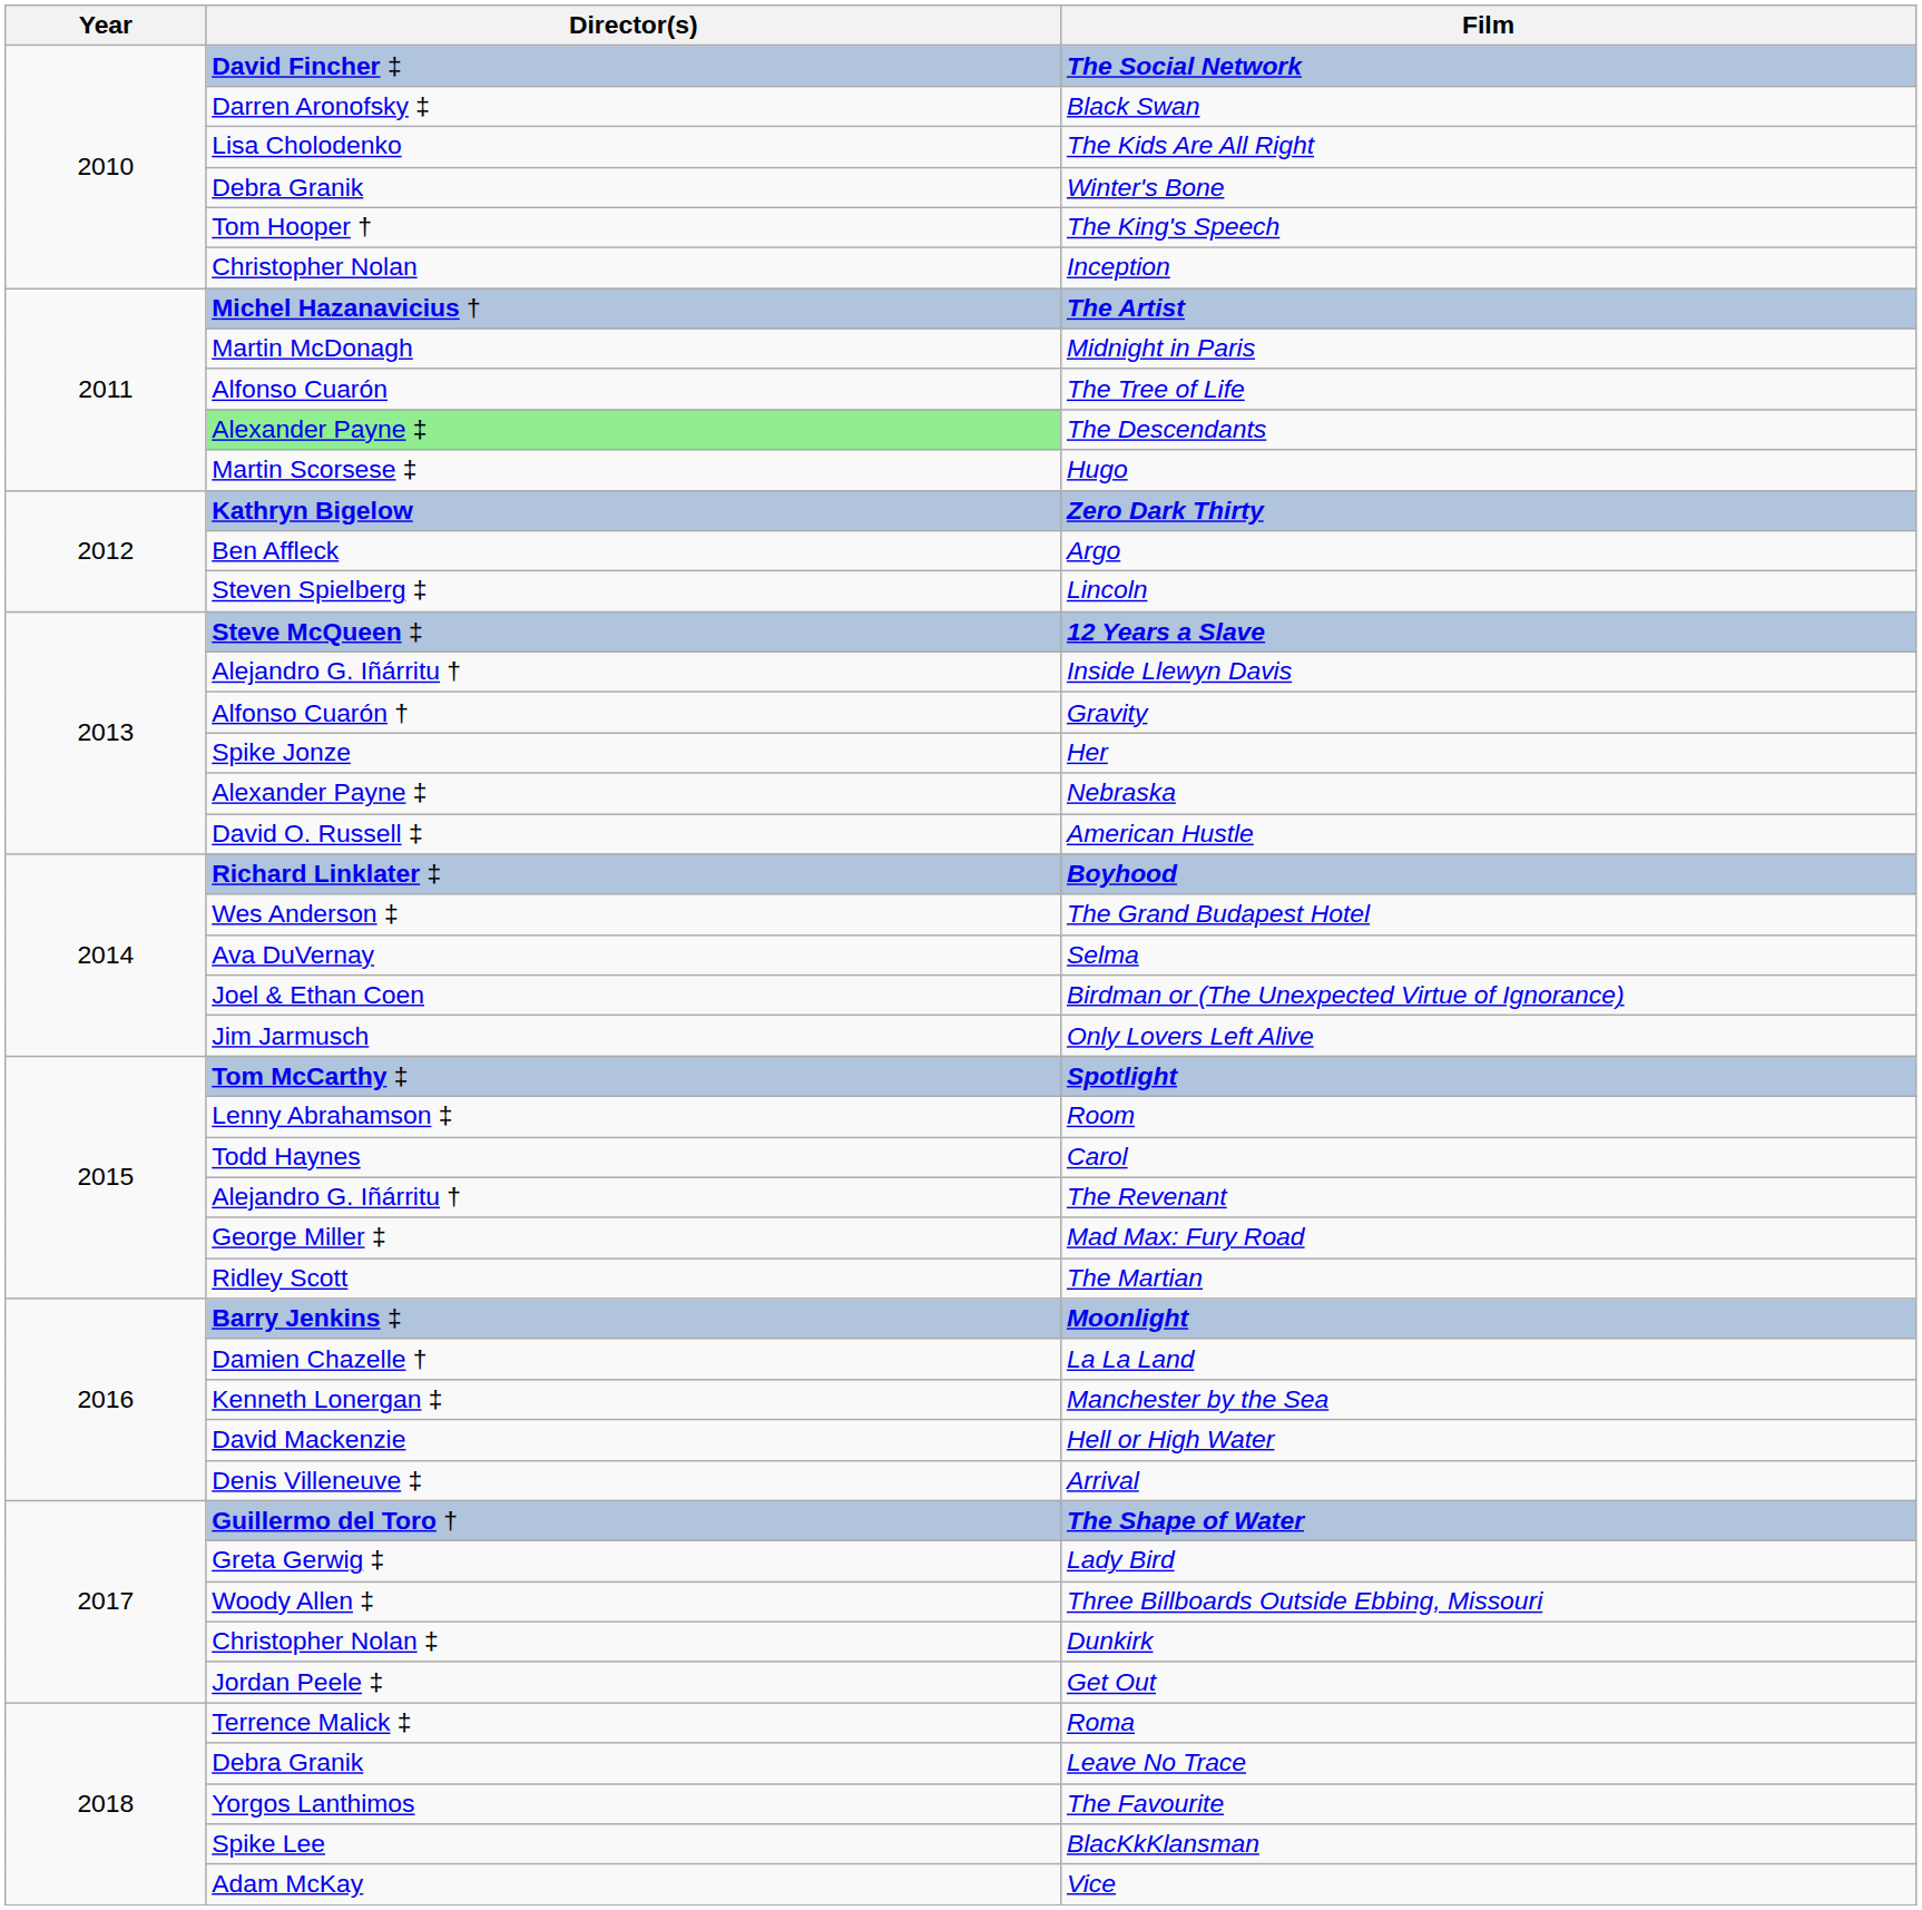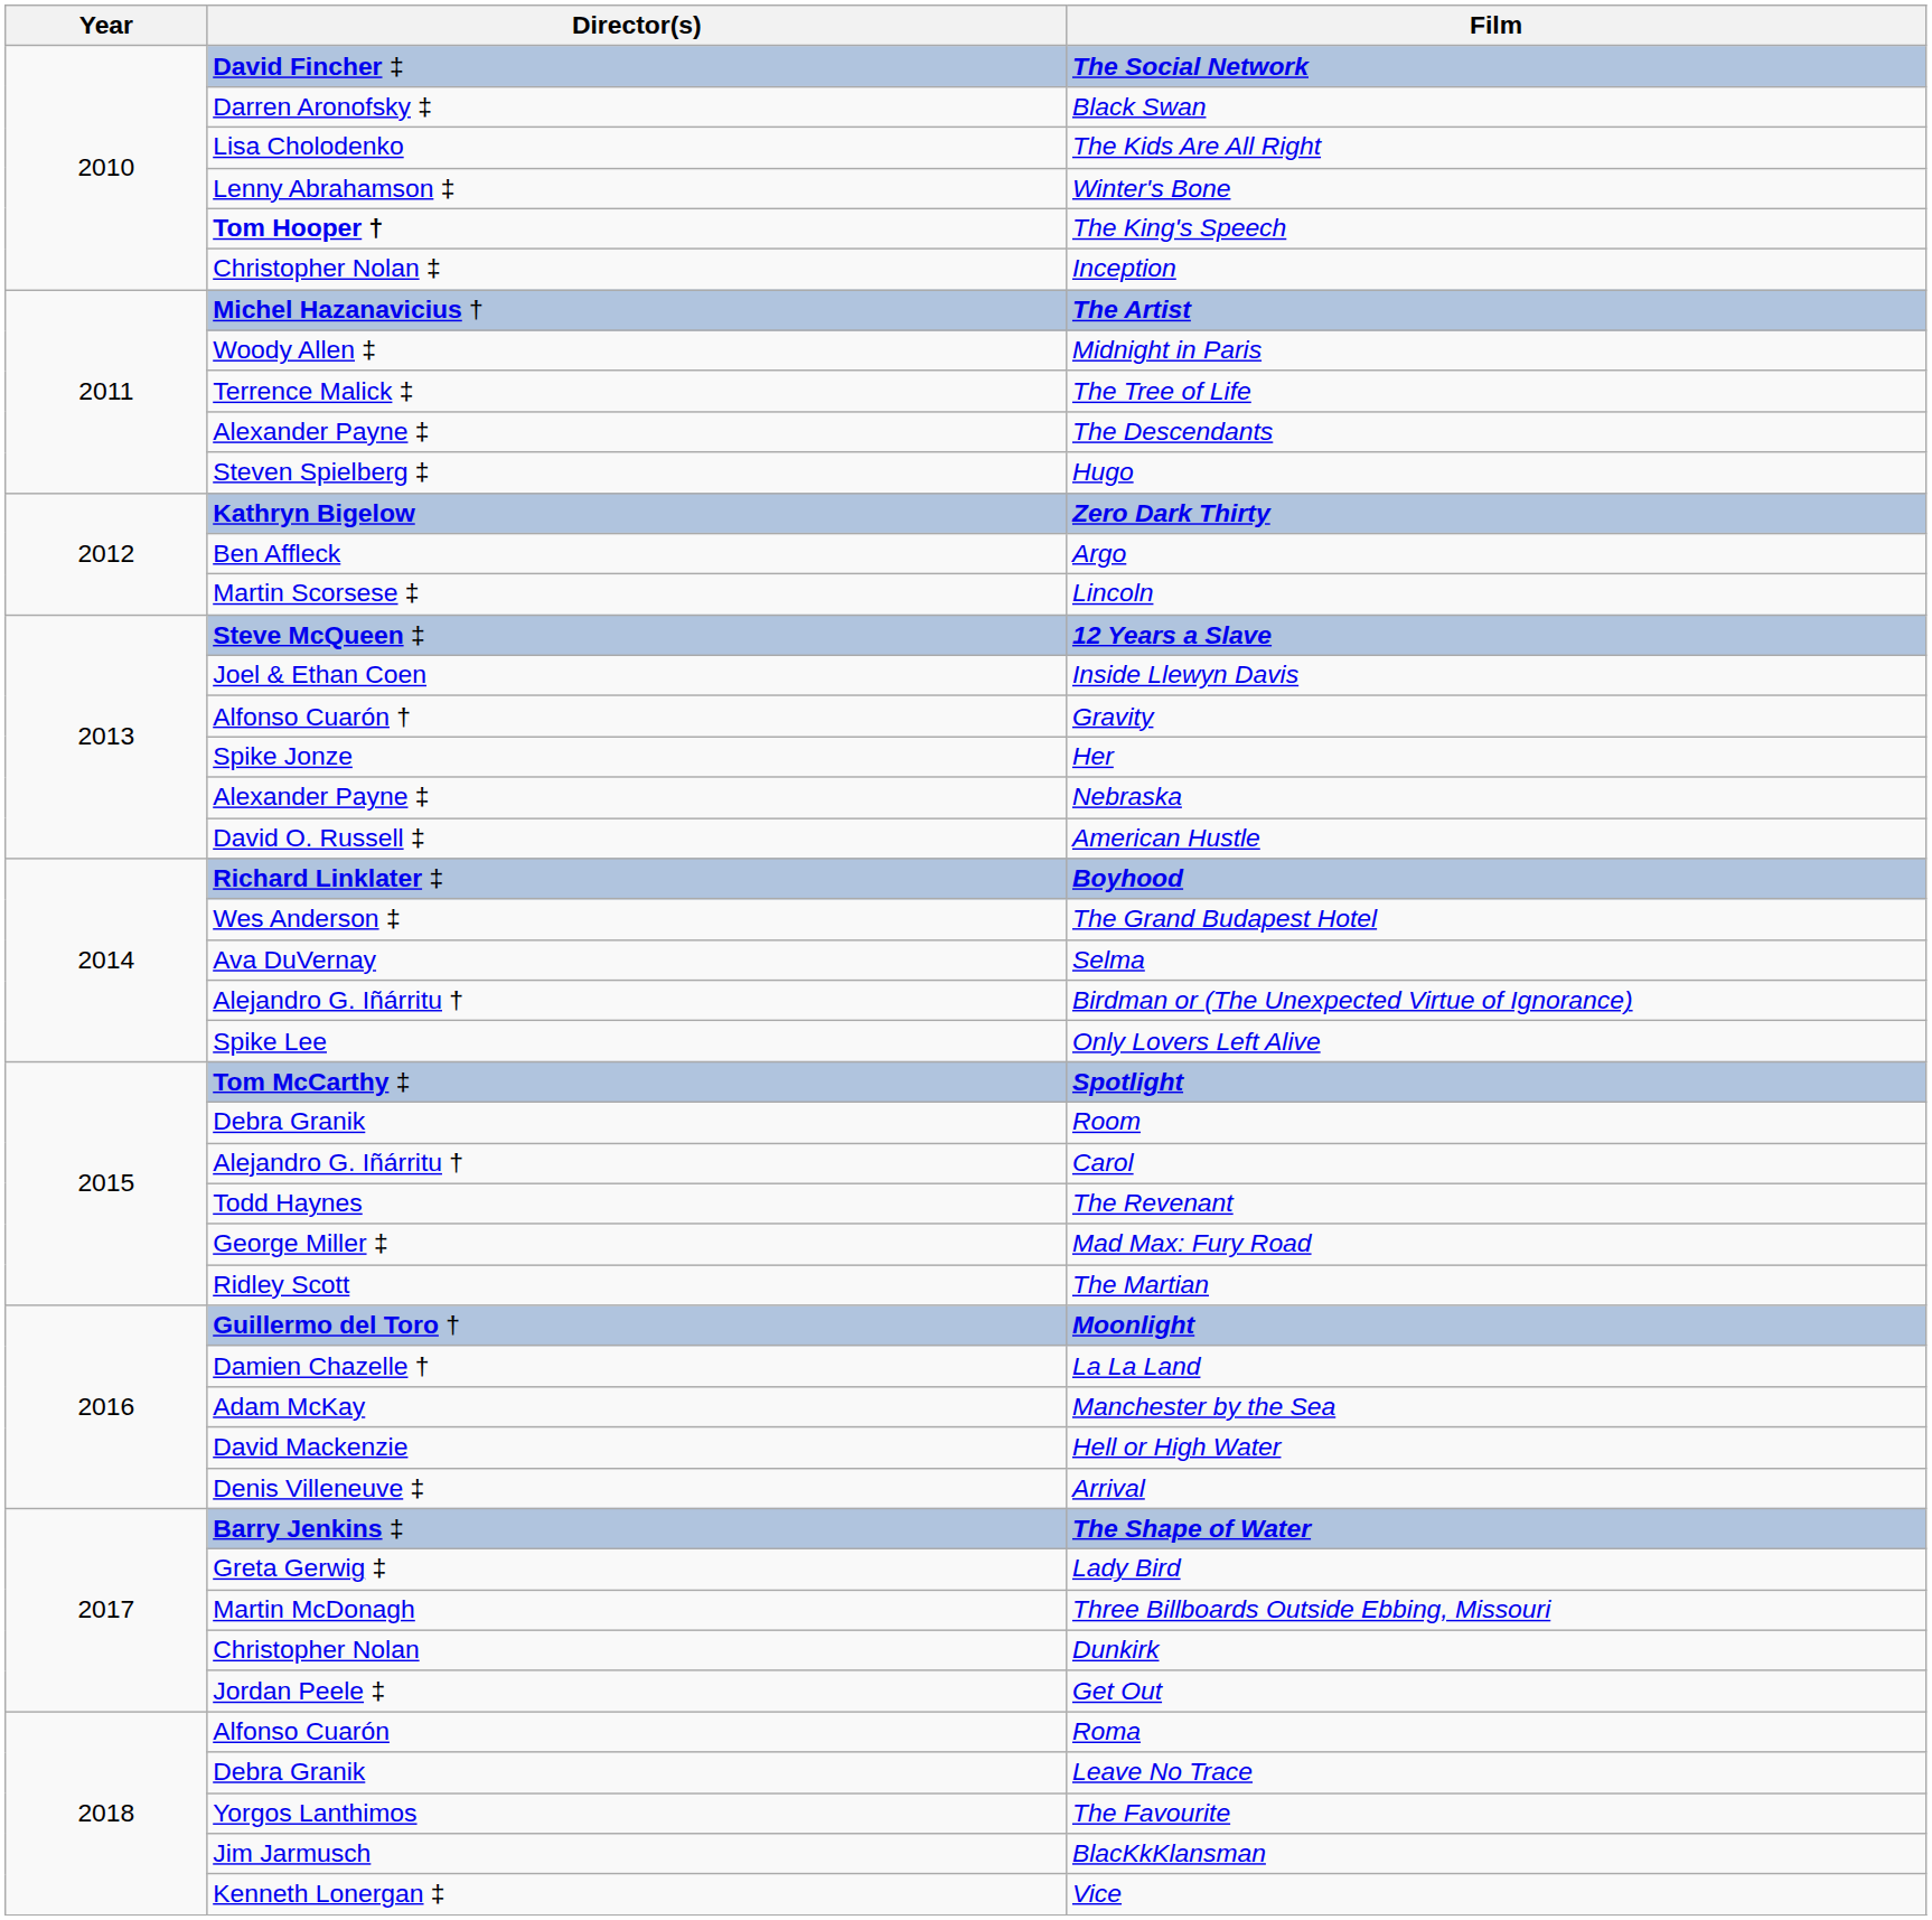Winter's Bone | Director(s): Debra Granik -> Lenny Abrahamson ‡
The King's Speech | Director(s): normal -> bold
Inception | Director(s): Christopher Nolan -> Christopher Nolan ‡
Midnight in Paris | Director(s): Martin McDonagh -> Woody Allen ‡
The Tree of Life | Director(s): Alfonso Cuarón -> Terrence Malick ‡
The Descendants | Director(s): lightgreen background -> no background
Hugo | Director(s): Martin Scorsese ‡ -> Steven Spielberg ‡
Lincoln | Director(s): Steven Spielberg ‡ -> Martin Scorsese ‡
Inside Llewyn Davis | Director(s): Alejandro G. Iñárritu † -> Joel & Ethan Coen
Birdman or (The Unexpected Virtue of Ignorance) | Director(s): Joel & Ethan Coen -> Alejandro G. Iñárritu †
Only Lovers Left Alive | Director(s): Jim Jarmusch -> Spike Lee
Room | Director(s): Lenny Abrahamson ‡ -> Debra Granik
Carol | Director(s): Todd Haynes -> Alejandro G. Iñárritu †
The Revenant | Director(s): Alejandro G. Iñárritu † -> Todd Haynes
Moonlight | Director(s): Barry Jenkins ‡ -> Guillermo del Toro †
Manchester by the Sea | Director(s): Kenneth Lonergan ‡ -> Adam McKay
The Shape of Water | Director(s): Guillermo del Toro † -> Barry Jenkins ‡
Three Billboards Outside Ebbing, Missouri | Director(s): Woody Allen ‡ -> Martin McDonagh
Dunkirk | Director(s): Christopher Nolan ‡ -> Christopher Nolan
Roma | Director(s): Terrence Malick ‡ -> Alfonso Cuarón
BlacKkKlansman | Director(s): Spike Lee -> Jim Jarmusch
Vice | Director(s): Adam McKay -> Kenneth Lonergan ‡
